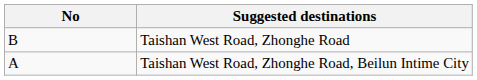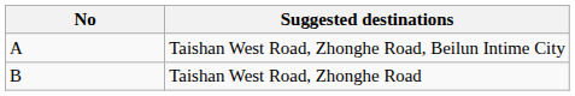rows swapped: Taishan West Road, Zhonghe Road, Beilun Intime City <-> Taishan West Road, Zhonghe Road
